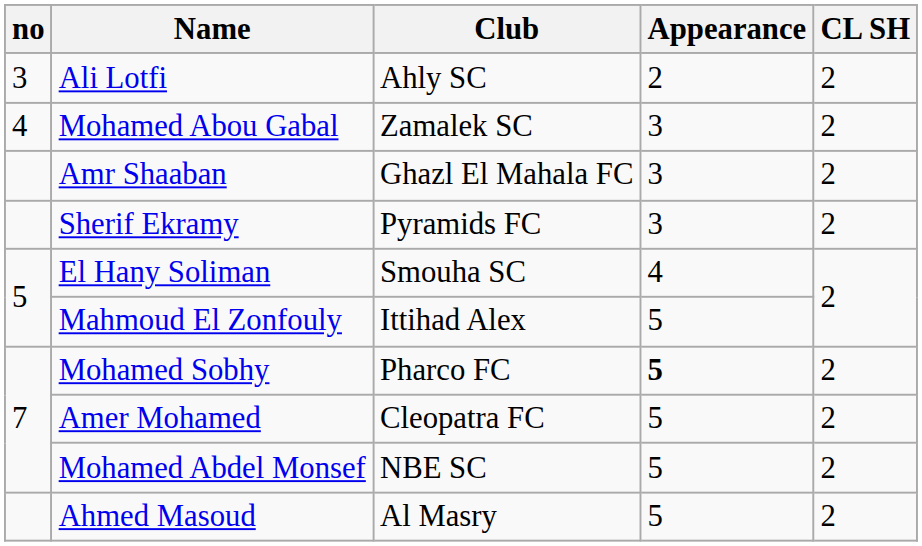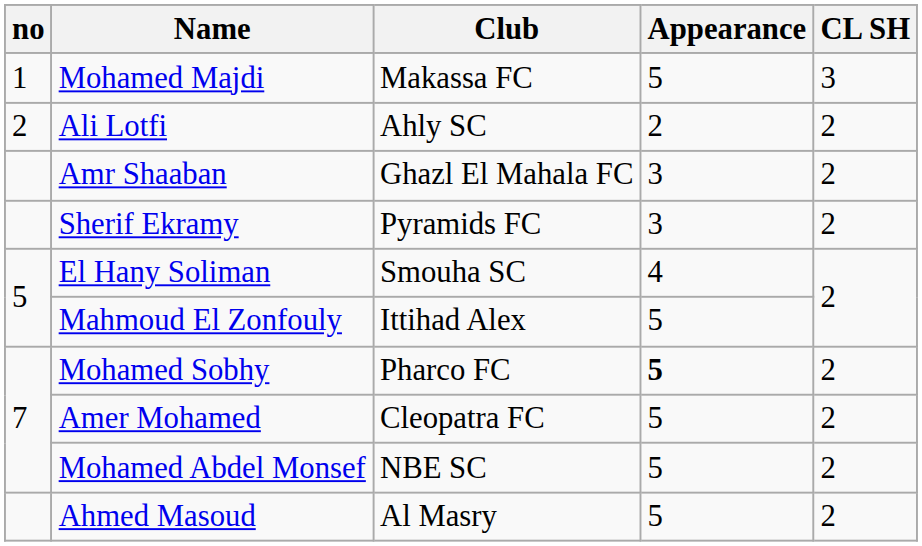+ row: 1 | Mohamed Majdi | Makassa FC | 5 | 3
Ali Lotfi | no: 3 -> 2
- row: 4 | Mohamed Abou Gabal | Zamalek SC | 3 | 2
